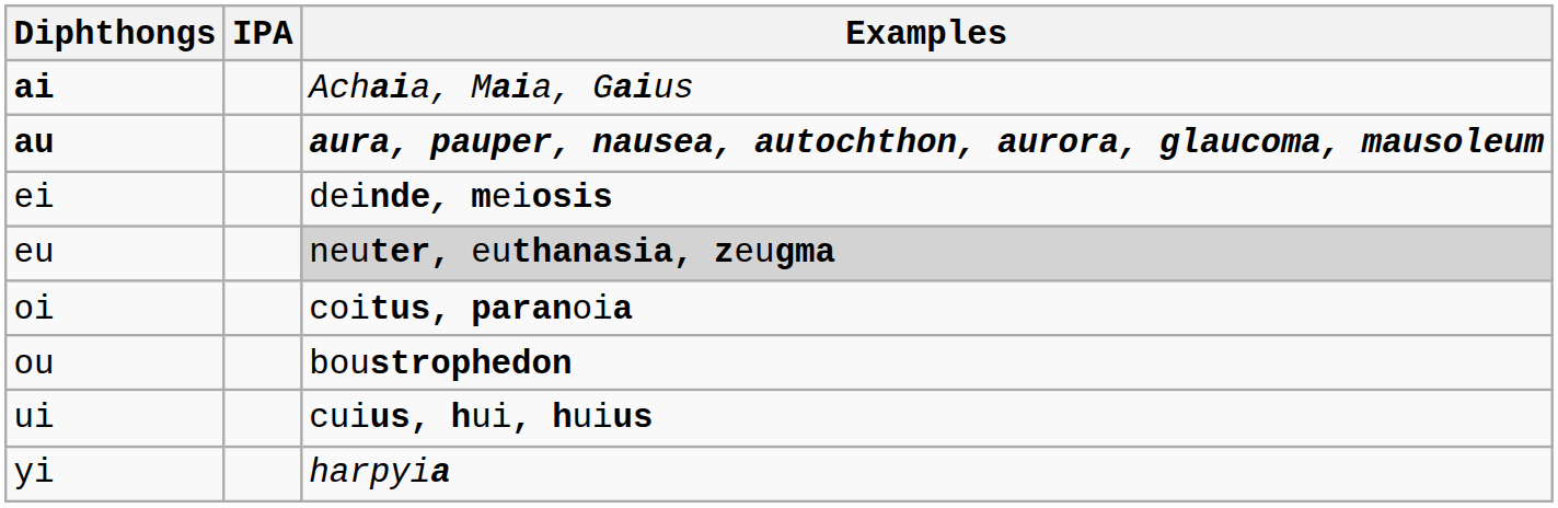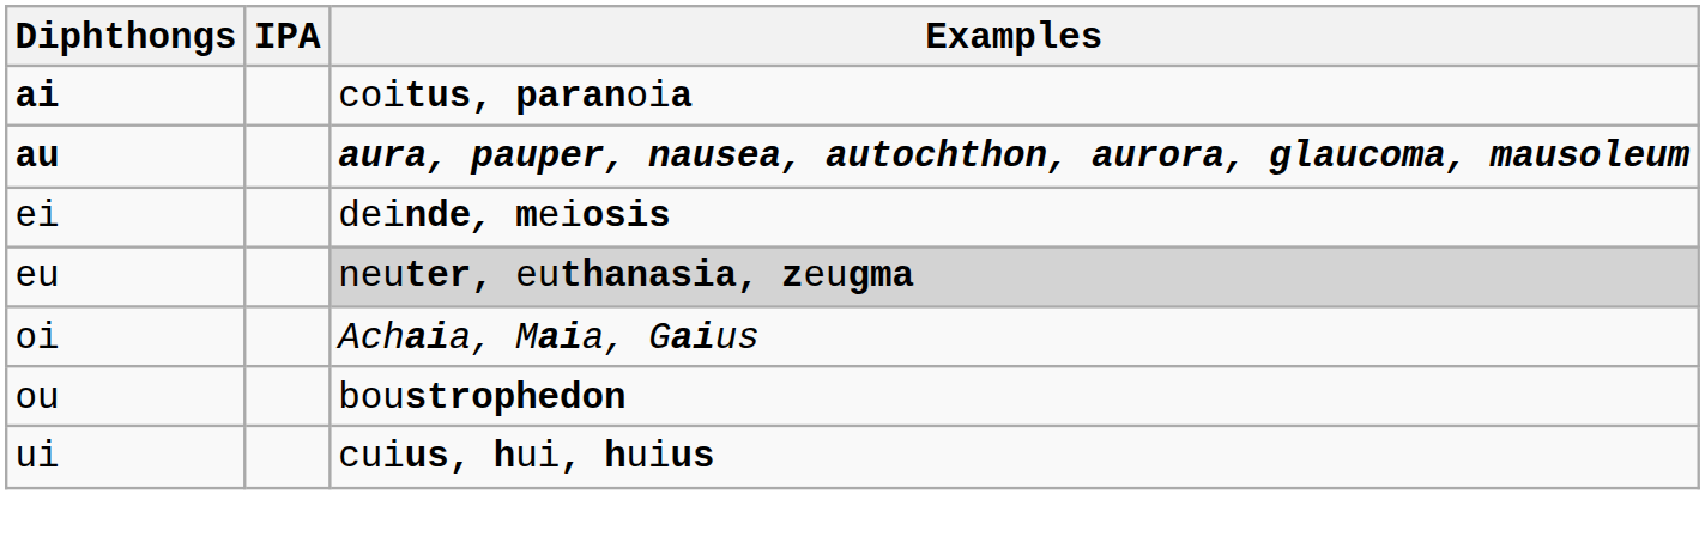ai | Examples: Achaia, Maia, Gaius -> coitus, paranoia
oi | Examples: coitus, paranoia -> Achaia, Maia, Gaius
- row: yi | harpyia
